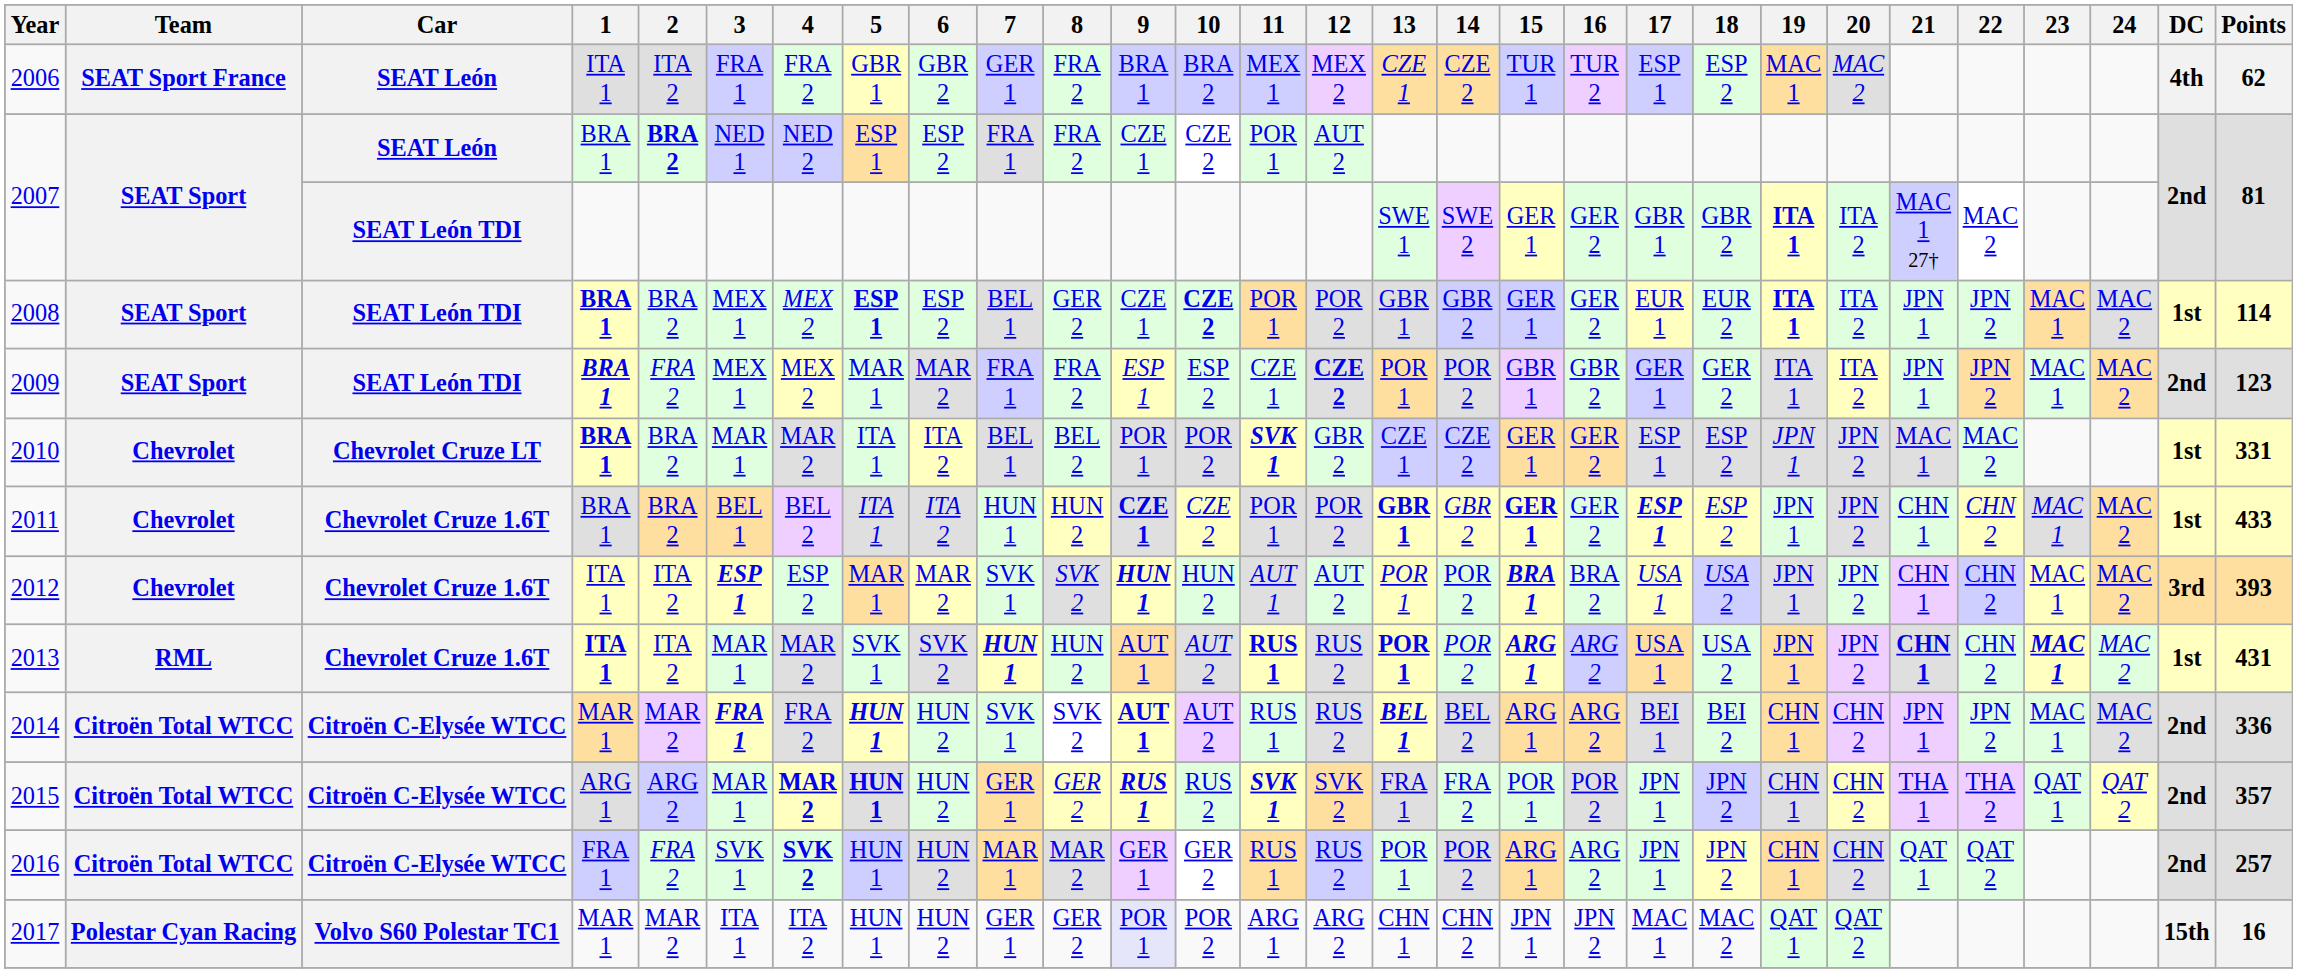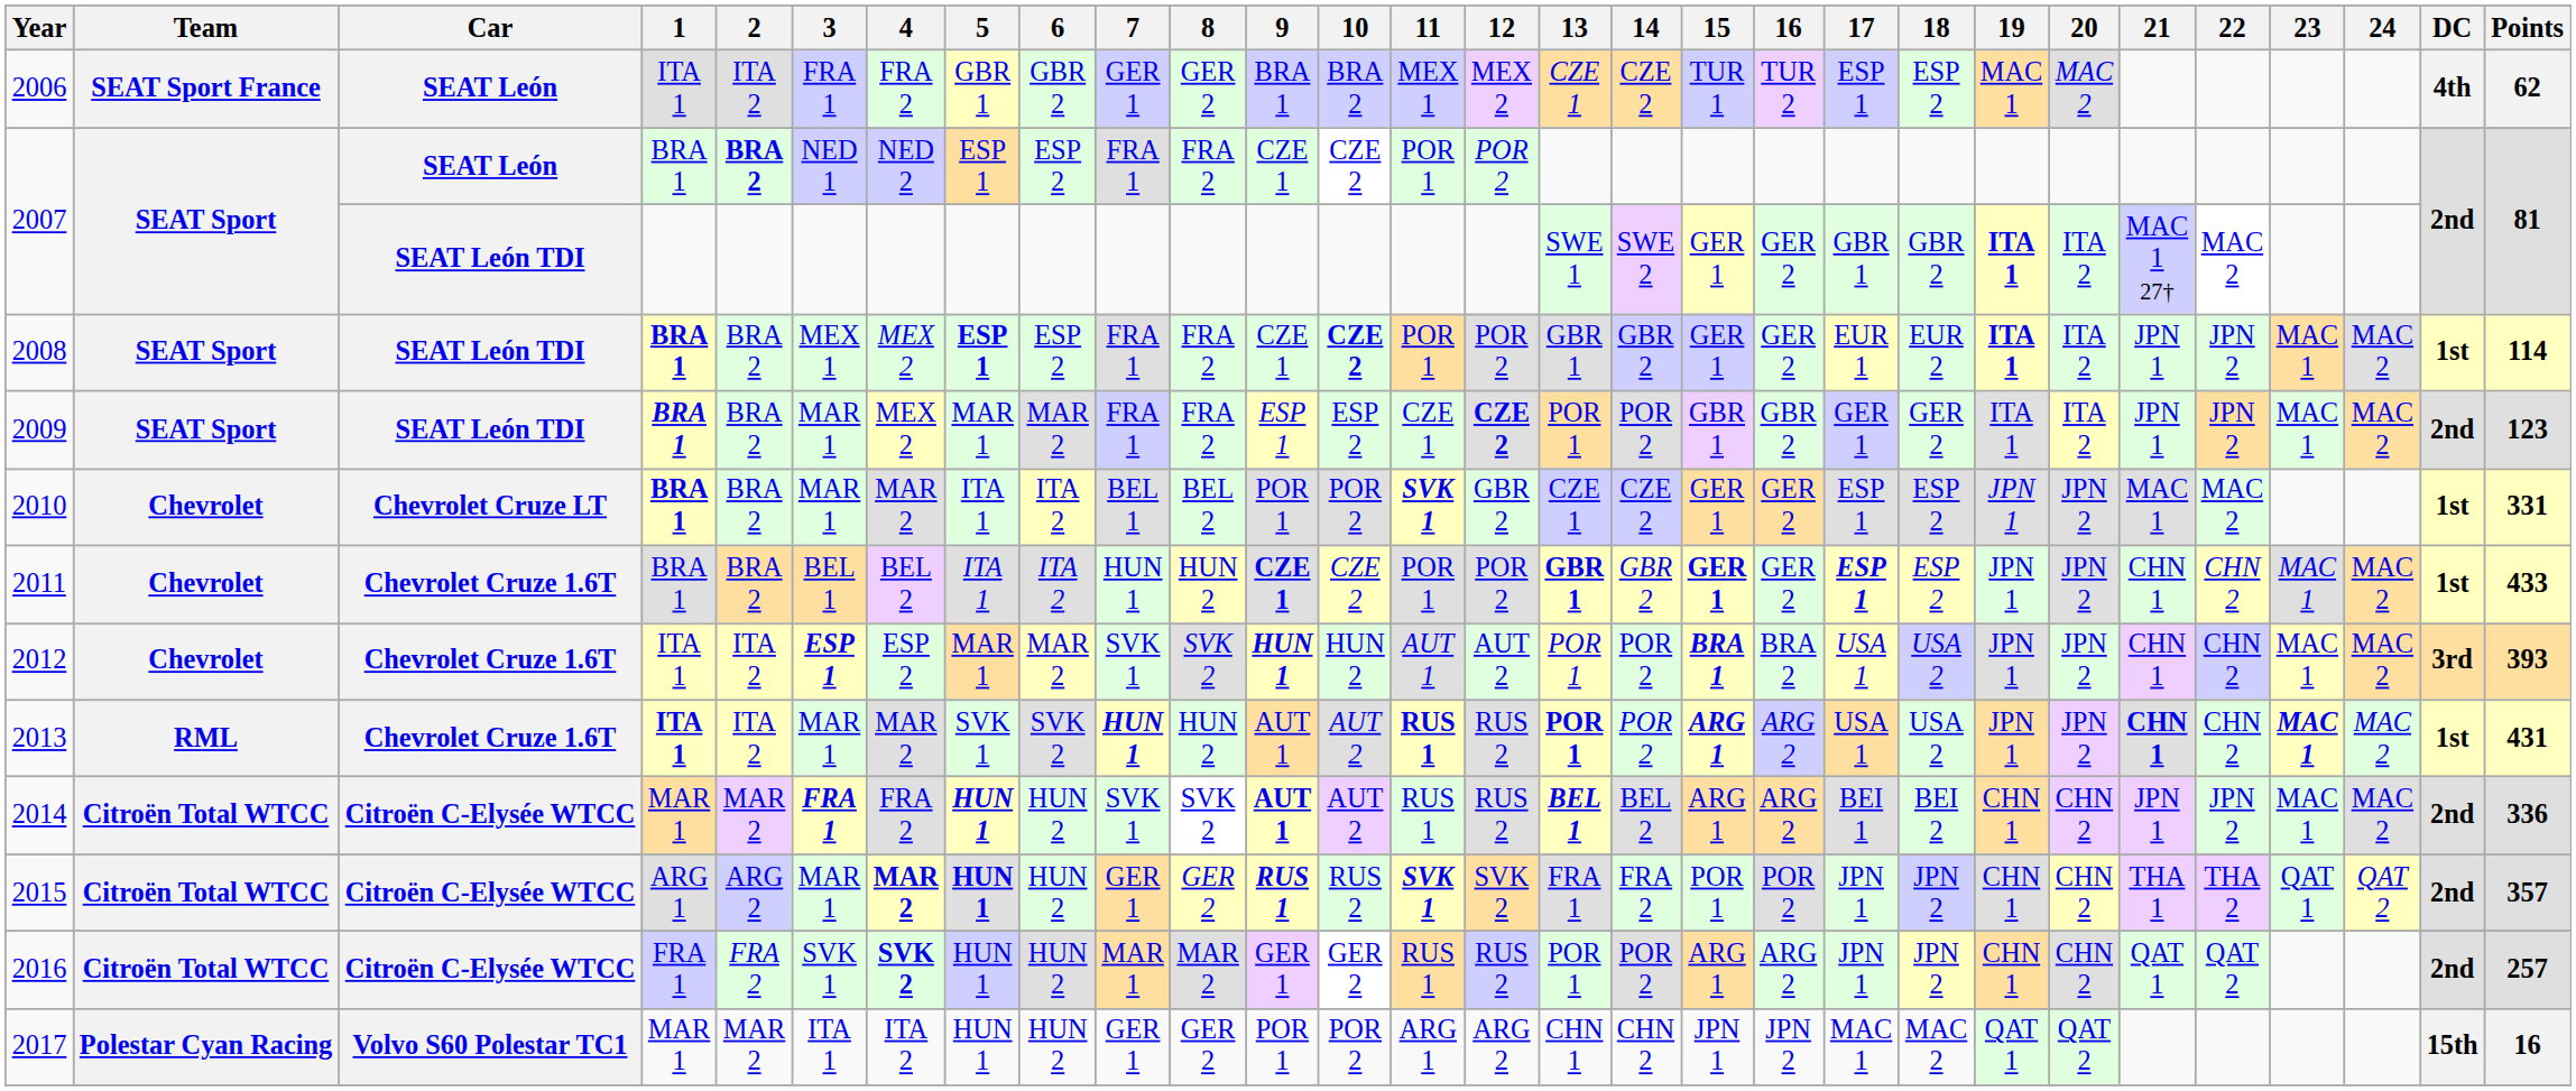2006 | 8: FRA 2 -> GER 2
2007 / SEAT León | 12: AUT 2 -> POR 2
2008 | 7: BEL 1 -> FRA 1
2008 | 8: GER 2 -> FRA 2
2009 | 2: FRA 2 -> BRA 2
2009 | 3: MEX 1 -> MAR 1
2017 | 9: lavender background -> no background
